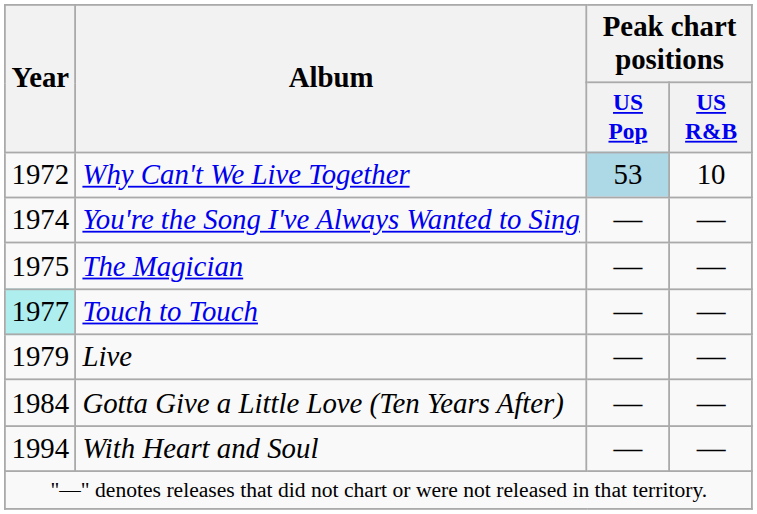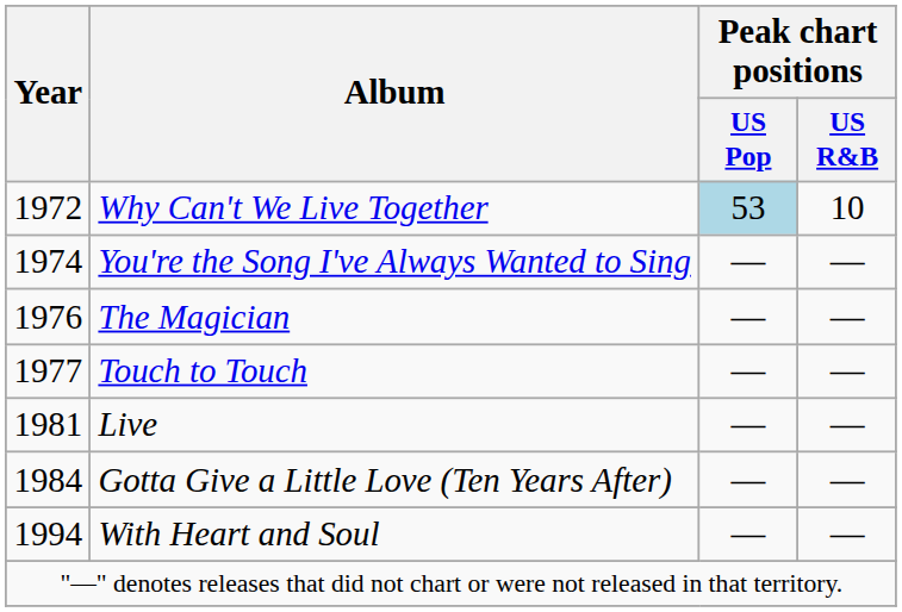The Magician | Year: 1975 -> 1976
Touch to Touch | Year: paleturquoise background -> no background
Live | Year: 1979 -> 1981
